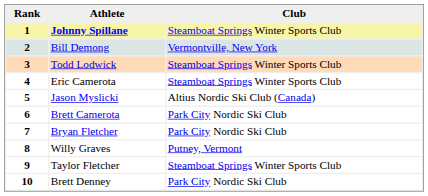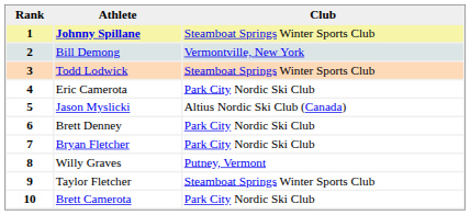4 | Club: Steamboat Springs Winter Sports Club -> Park City Nordic Ski Club
6 | Athlete: Brett Camerota -> Brett Denney
10 | Athlete: Brett Denney -> Brett Camerota
